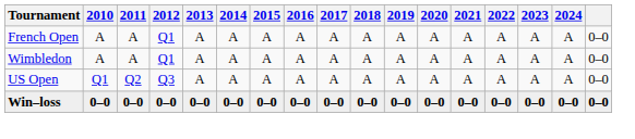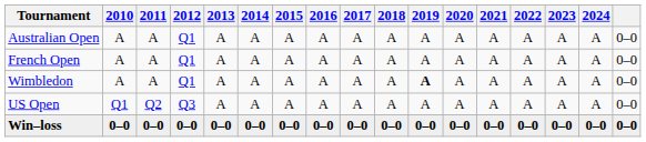+ row: Australian Open | A | A | Q1 | A | A | A | A | A | A | A | A | A | A | A | A | 0–0
Wimbledon | 2019: normal -> bold
